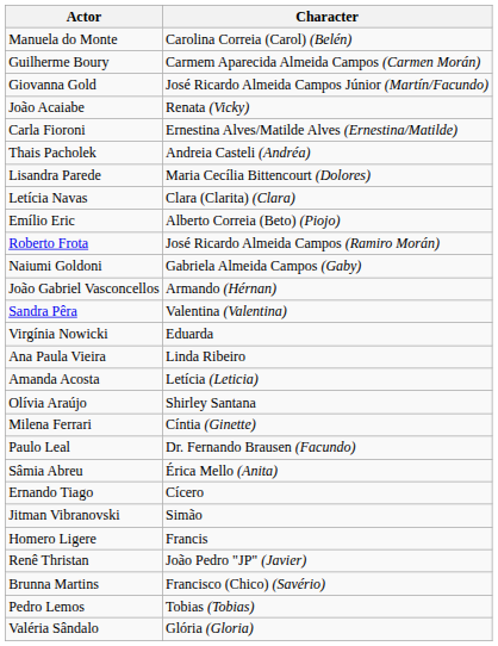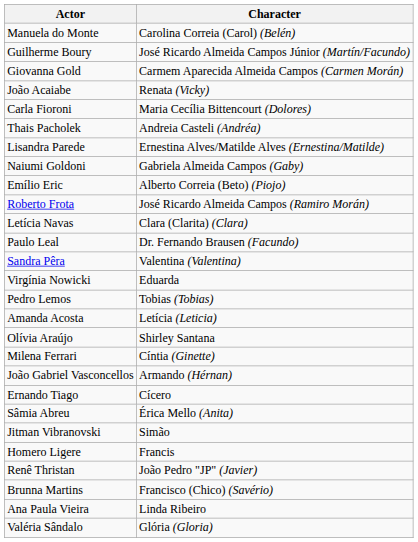Guilherme Boury | Character: Carmem Aparecida Almeida Campos (Carmen Morán) -> José Ricardo Almeida Campos Júnior (Martín/Facundo)
Giovanna Gold | Character: José Ricardo Almeida Campos Júnior (Martín/Facundo) -> Carmem Aparecida Almeida Campos (Carmen Morán)
Carla Fioroni | Character: Ernestina Alves/Matilde Alves (Ernestina/Matilde) -> Maria Cecília Bittencourt (Dolores)
Lisandra Parede | Character: Maria Cecília Bittencourt (Dolores) -> Ernestina Alves/Matilde Alves (Ernestina/Matilde)
rows swapped: Letícia Navas <-> Naiumi Goldoni
rows swapped: Paulo Leal <-> João Gabriel Vasconcellos
rows swapped: Pedro Lemos <-> Ana Paula Vieira
rows swapped: Ernando Tiago <-> Sâmia Abreu
